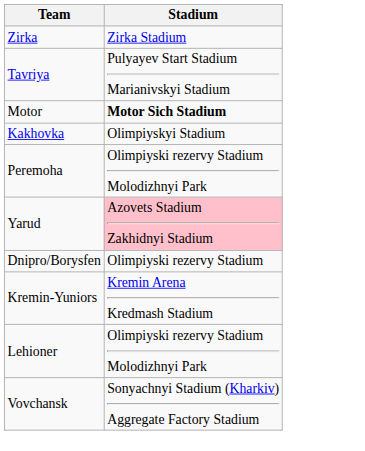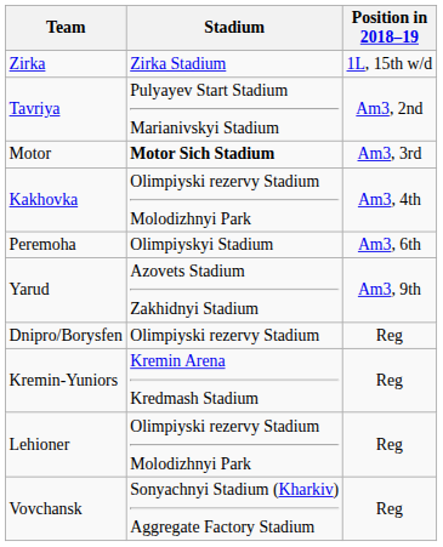+ column: Position in 2018–19 | 1L, 15th w/d | Am3, 2nd | Am3, 3rd | Am3, 4th | Am3, 6th | Am3, 9th | Reg | Reg | Reg | Reg
Kakhovka | Stadium: Olimpiyskyi Stadium -> Olimpiyski rezervy Stadium Molodizhnyi Park
Peremoha | Stadium: Olimpiyski rezervy Stadium Molodizhnyi Park -> Olimpiyskyi Stadium
Yarud | Stadium: pink background -> no background
